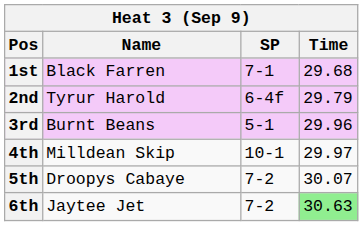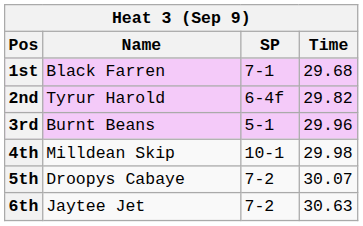2nd | Time: 29.79 -> 29.82
4th | Time: 29.97 -> 29.98
6th | Time: lightgreen background -> no background
